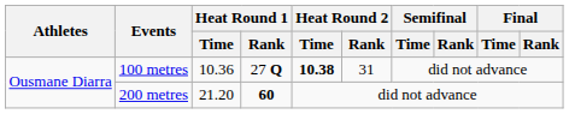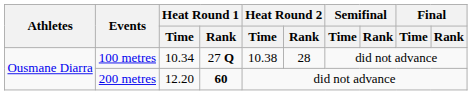100 metres | Heat Round 1 / Time: 10.36 -> 10.34
100 metres | Heat Round 2 / Time: bold -> normal
100 metres | Heat Round 2 / Rank: 31 -> 28
200 metres | Heat Round 1 / Time: 21.20 -> 12.20
